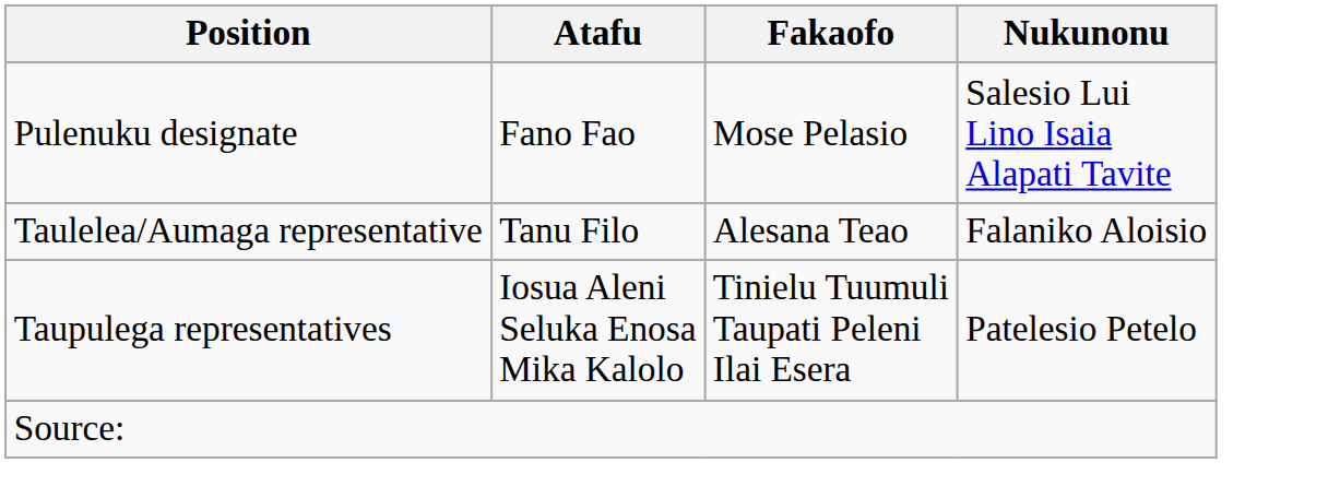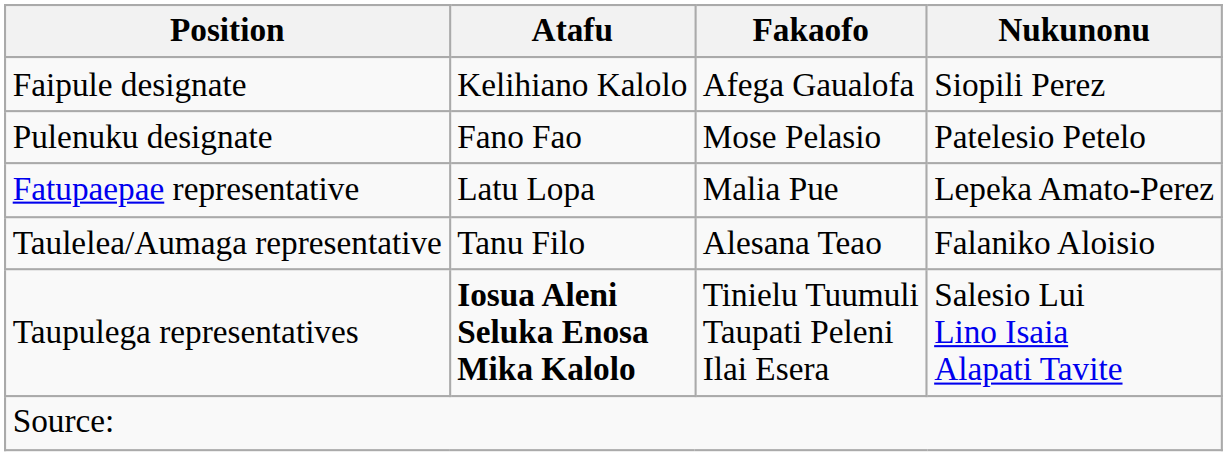+ row: Faipule designate | Kelihiano Kalolo | Afega Gaualofa | Siopili Perez
Pulenuku designate | Nukunonu: Salesio Lui Lino Isaia Alapati Tavite -> Patelesio Petelo
+ row: Fatupaepae representative | Latu Lopa | Malia Pue | Lepeka Amato-Perez
Taupulega representatives | Atafu: normal -> bold
Taupulega representatives | Nukunonu: Patelesio Petelo -> Salesio Lui Lino Isaia Alapati Tavite
